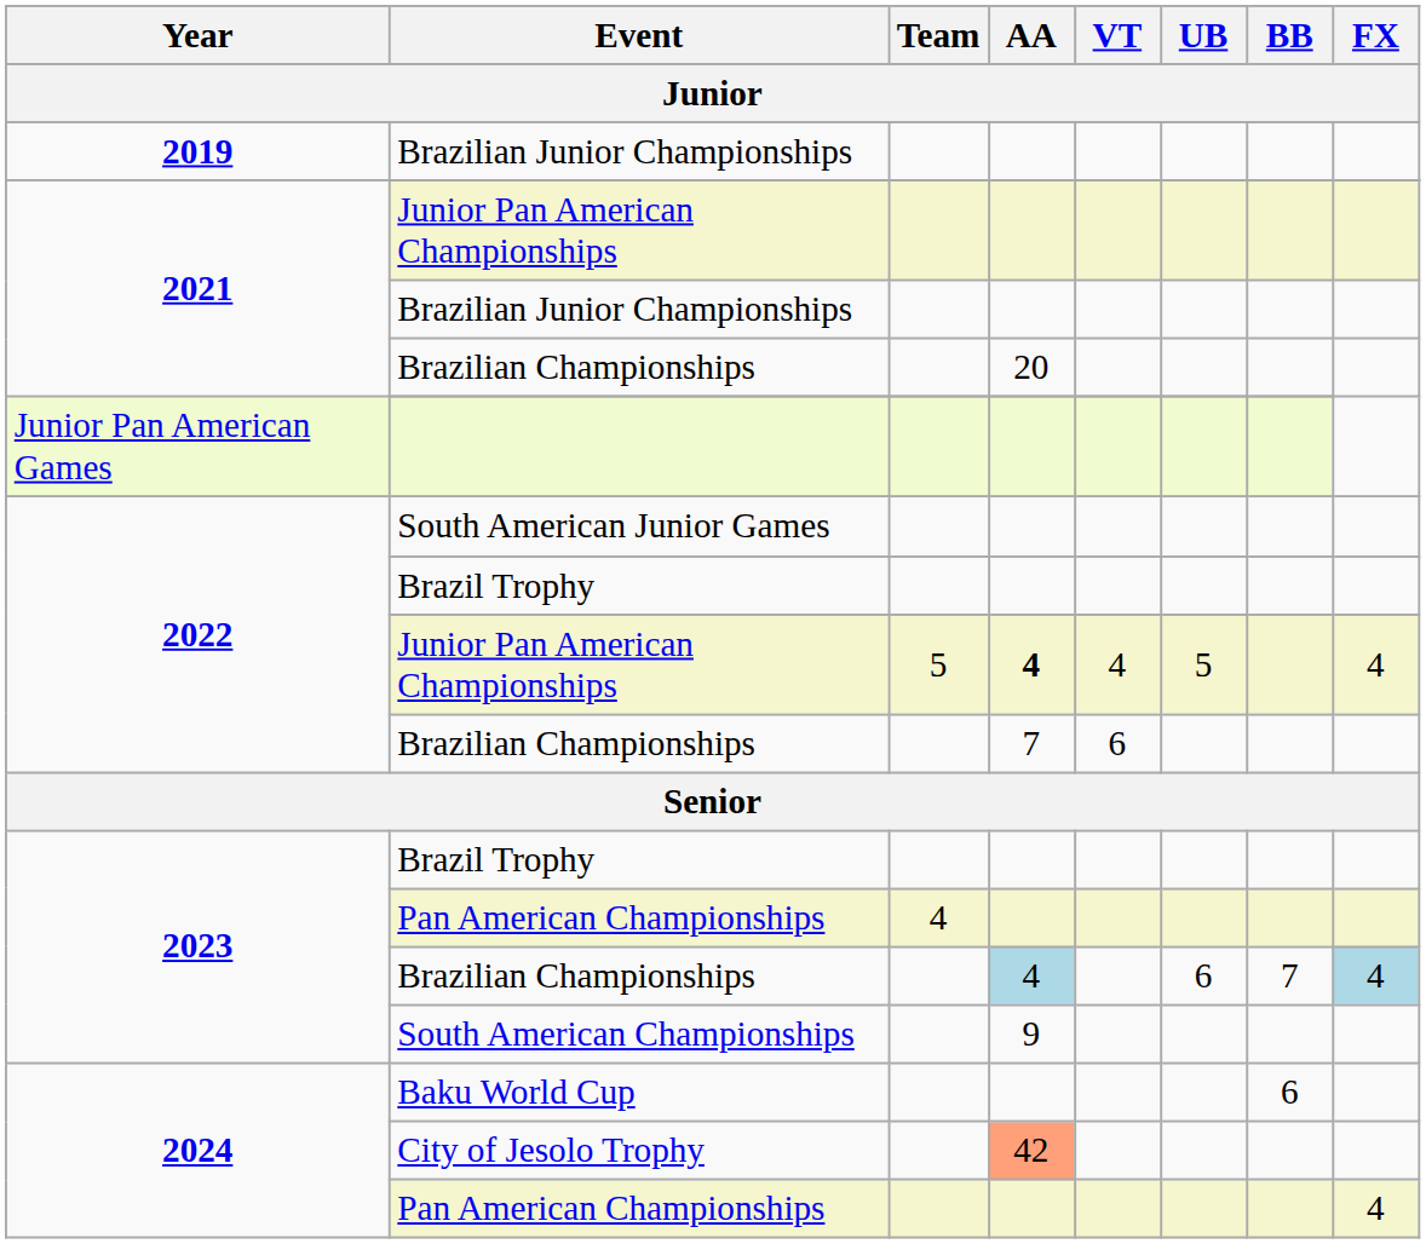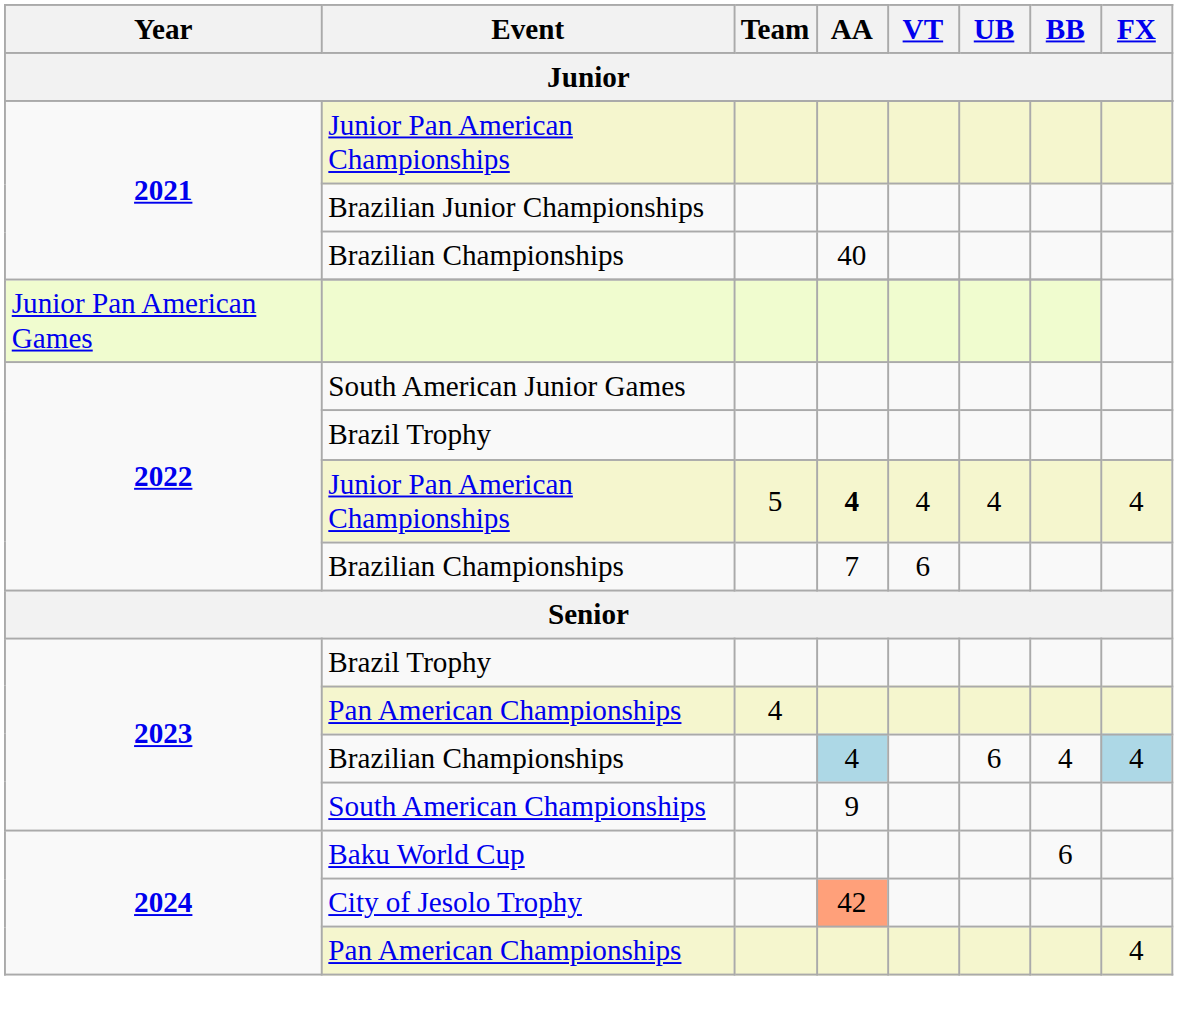- row: 2019 | Brazilian Junior Championships
2021 / Brazilian Championships | AA: 20 -> 40
2022 / Junior Pan American Championships | UB: 5 -> 4
2023 / Brazilian Championships | BB: 7 -> 4
